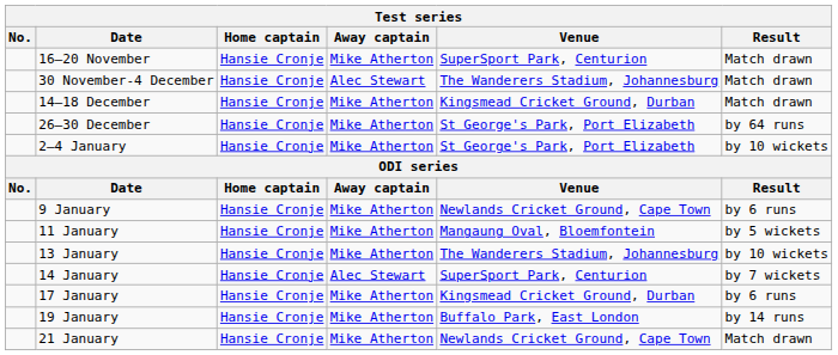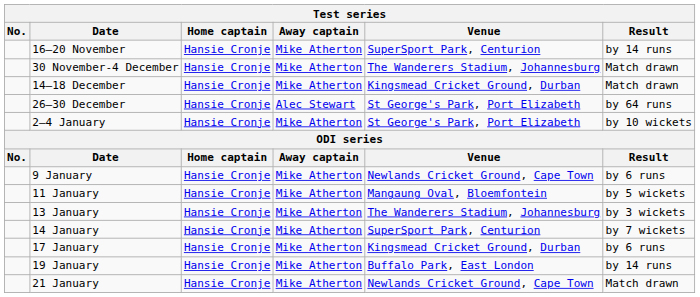16–20 November | Result: Match drawn -> by 14 runs
30 November-4 December | Away captain: Alec Stewart -> Mike Atherton
26–30 December | Away captain: Mike Atherton -> Alec Stewart
13 January | Result: by 10 wickets -> by 3 wickets
14 January | Away captain: Alec Stewart -> Mike Atherton
